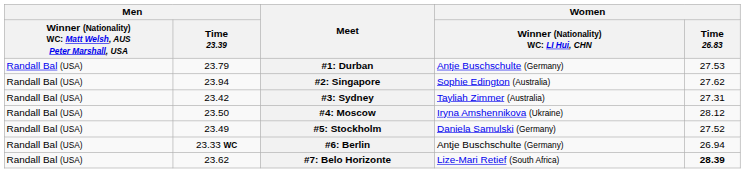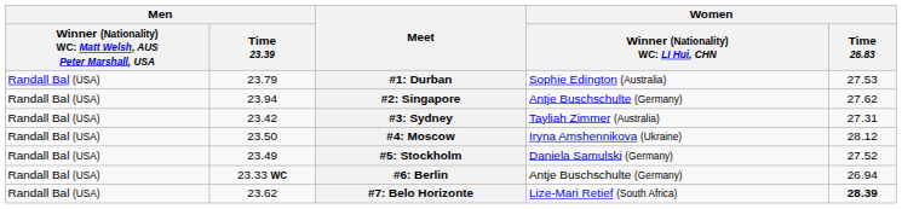#1: Durban | column 4: Antje Buschschulte (Germany) -> Sophie Edington (Australia)
#2: Singapore | column 4: Sophie Edington (Australia) -> Antje Buschschulte (Germany)
